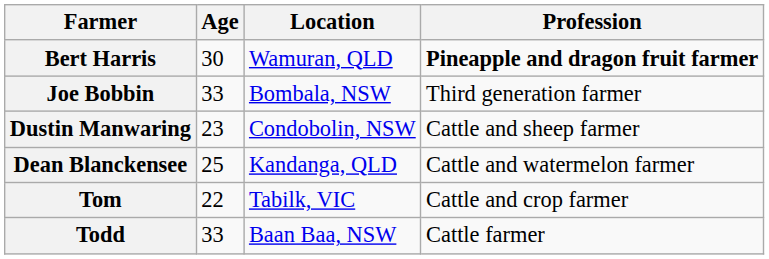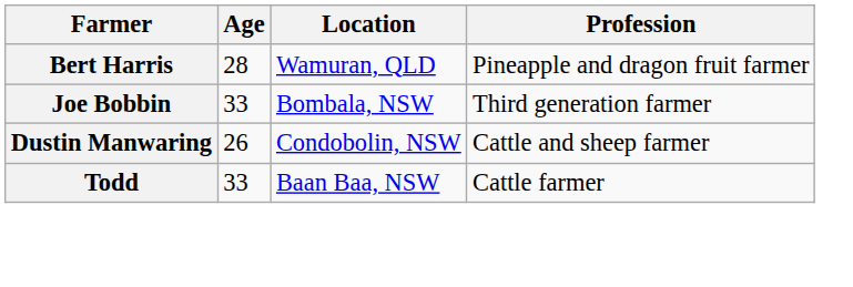Bert Harris | Age: 30 -> 28
Bert Harris | Profession: bold -> normal
Dustin Manwaring | Age: 23 -> 26
- row: Dean Blanckensee | 25 | Kandanga, QLD | Cattle and watermelon farmer
- row: Tom | 22 | Tabilk, VIC | Cattle and crop farmer
